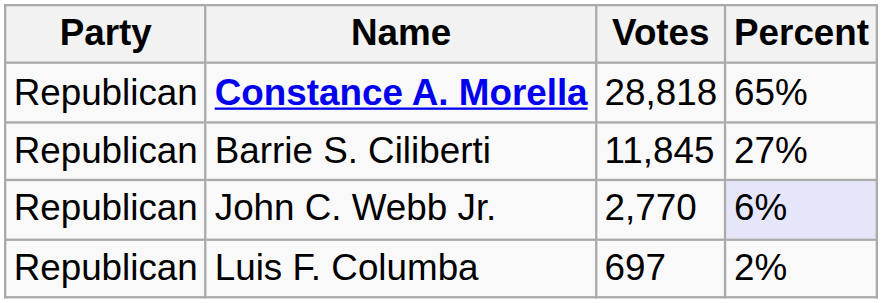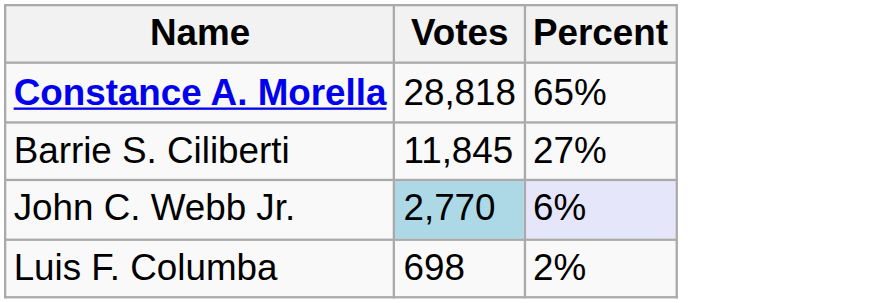- column: Party | Republican | Republican | Republican | Republican
John C. Webb Jr. | Votes: no background -> lightblue background
Luis F. Columba | Votes: 697 -> 698
